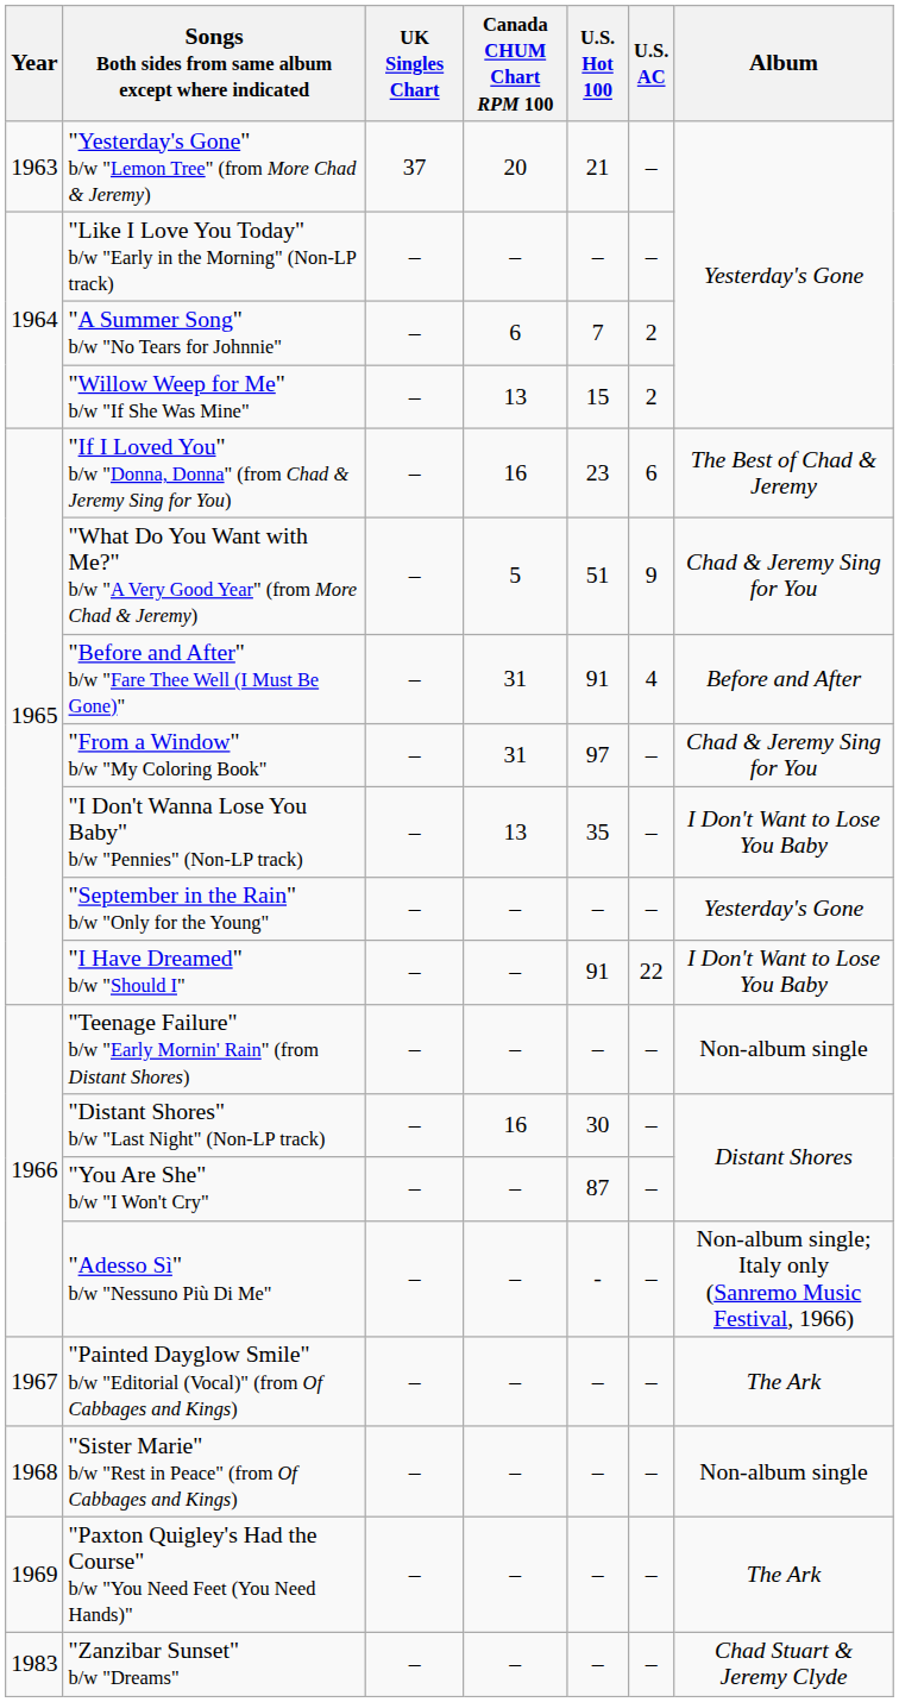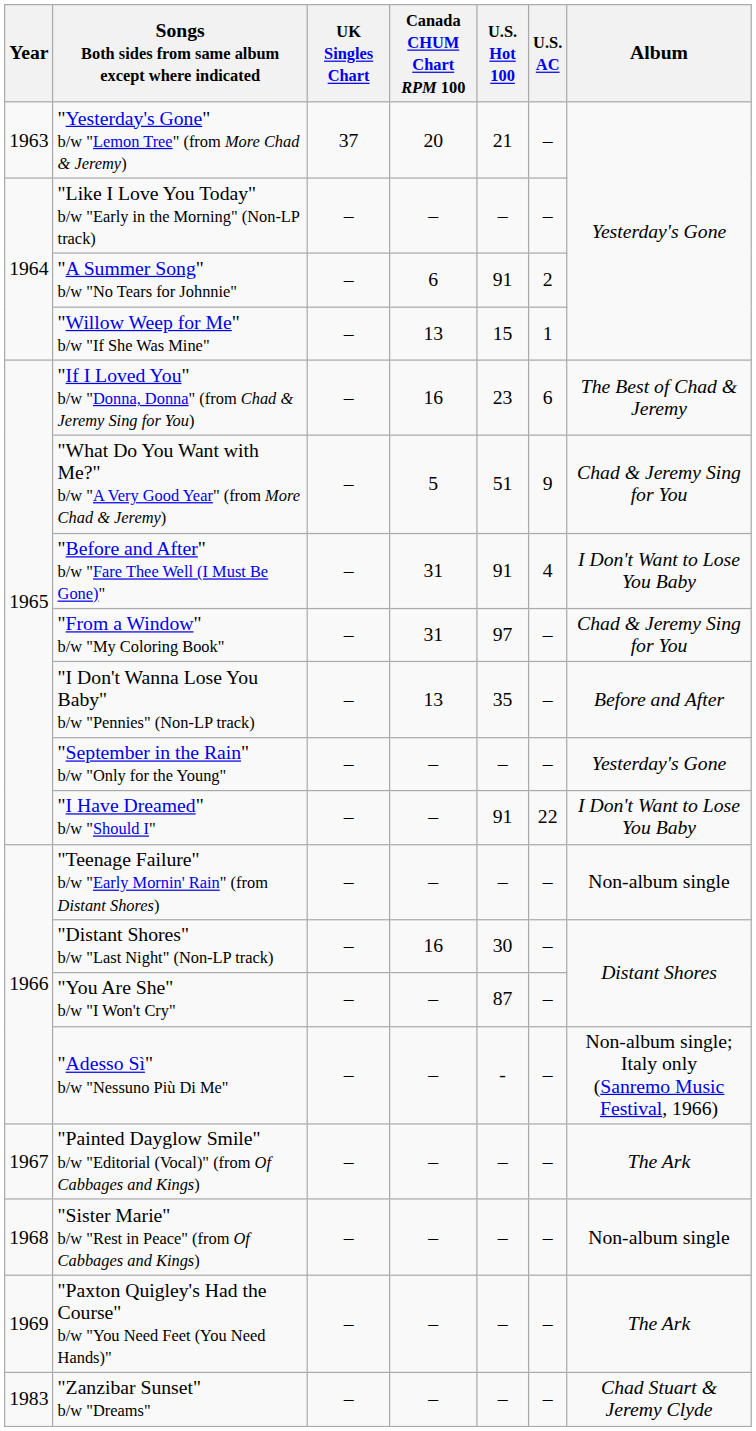"A Summer Song" b/w "No Tears for Johnnie" | U.S. Hot 100: 7 -> 91
"Willow Weep for Me" b/w "If She Was Mine" | U.S. AC: 2 -> 1
"Before and After" b/w "Fare Thee Well (I Must Be Gone)" | Album: Before and After -> I Don't Want to Lose You Baby
"I Don't Wanna Lose You Baby" b/w "Pennies" (Non-LP track) | Album: I Don't Want to Lose You Baby -> Before and After
